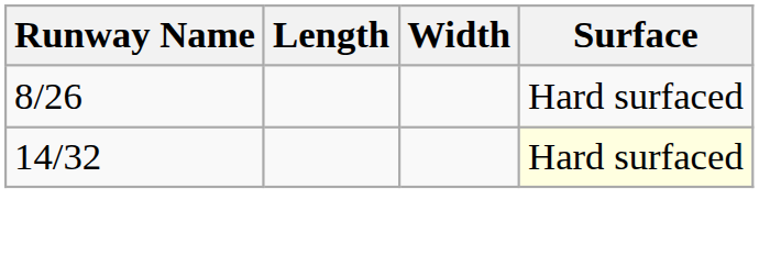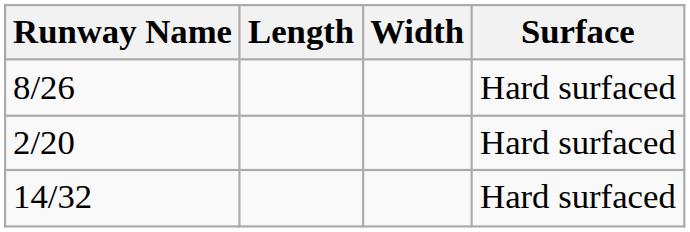+ row: 2/20 | Hard surfaced
14/32 | Surface: lightyellow background -> no background
